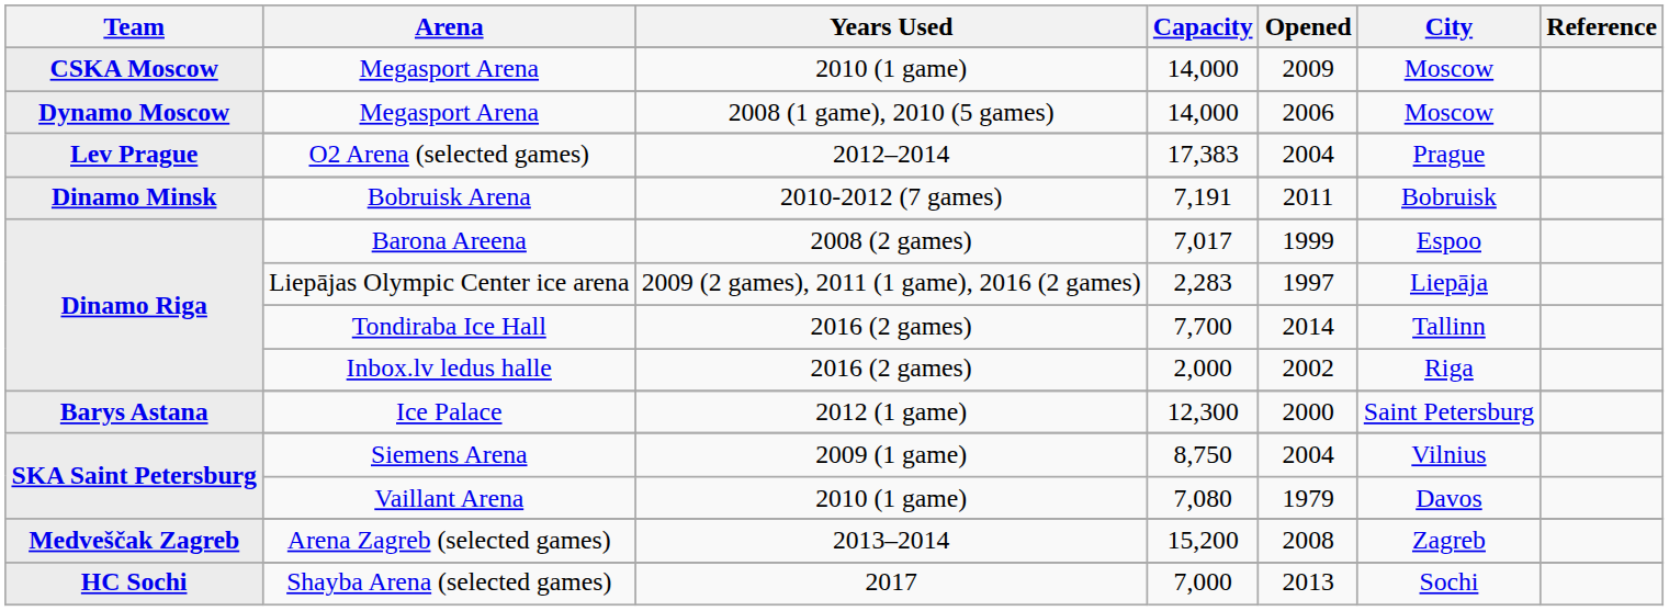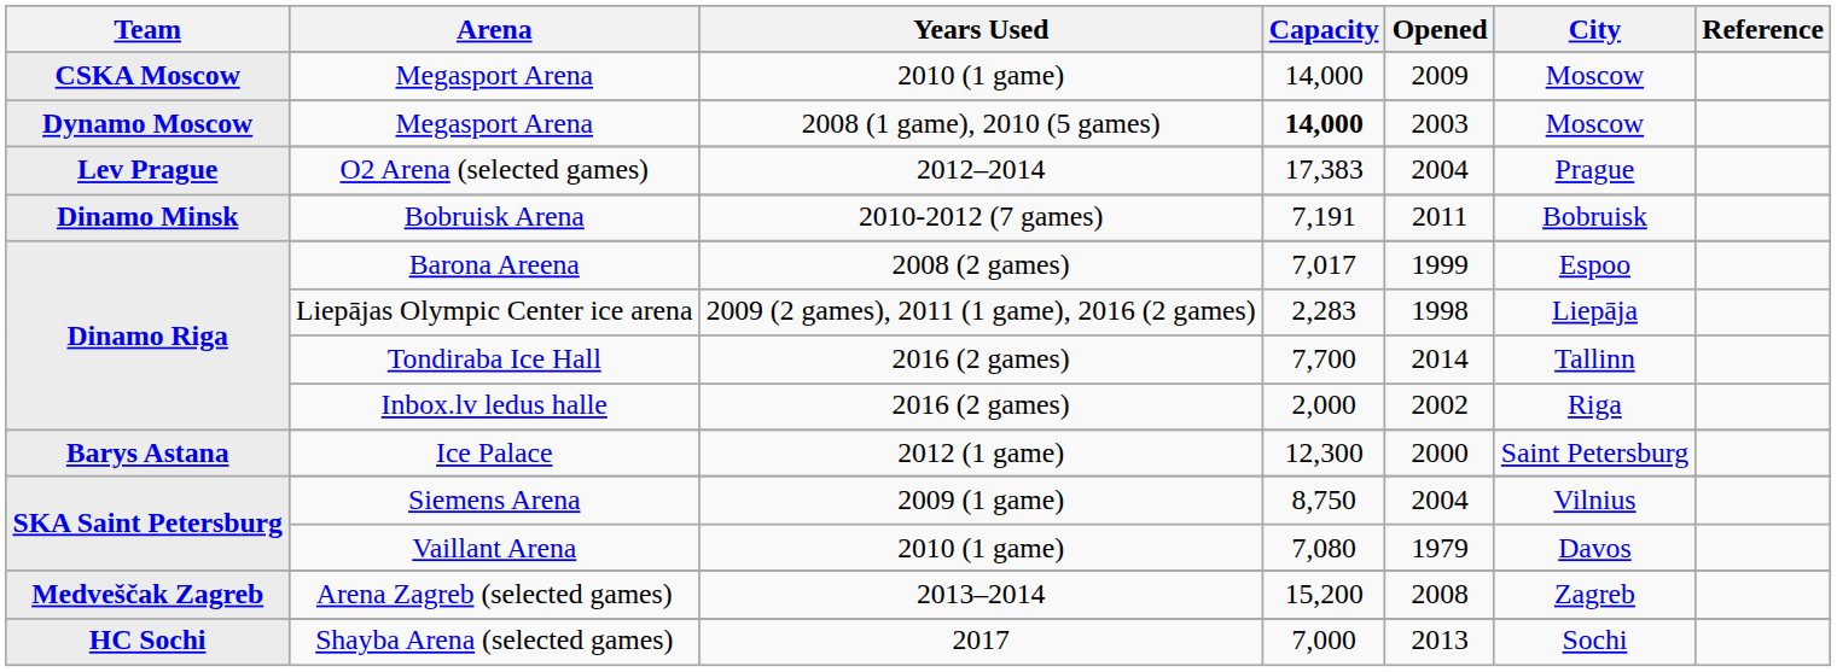Megasport Arena / 2008 (1 game), 2010 (5 games) | Capacity: normal -> bold
Megasport Arena / 2008 (1 game), 2010 (5 games) | Opened: 2006 -> 2003
Liepājas Olympic Center ice arena | Opened: 1997 -> 1998
